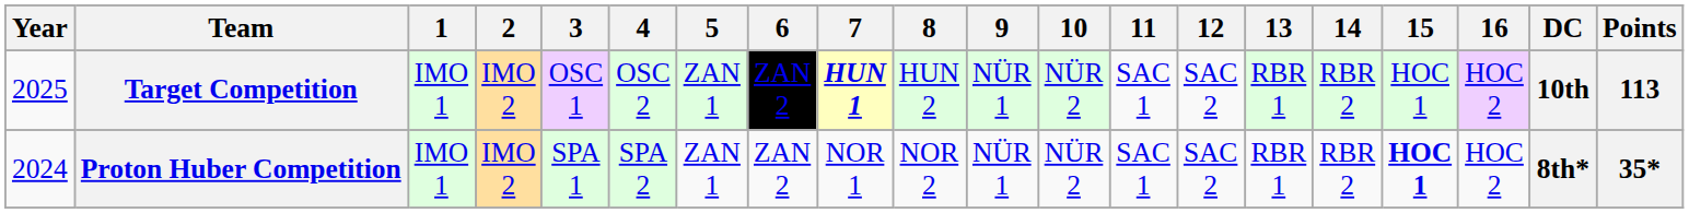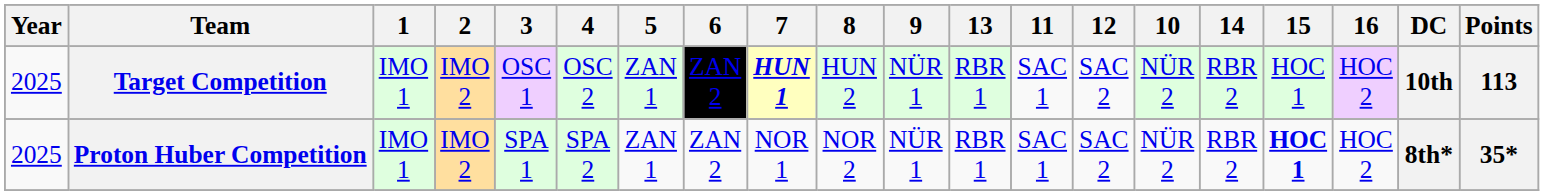columns swapped: 10 <-> 13
Proton Huber Competition | Year: 2024 -> 2025
